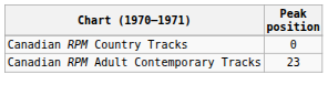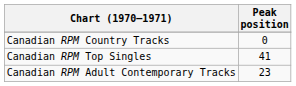+ row: Canadian RPM Top Singles | 41
